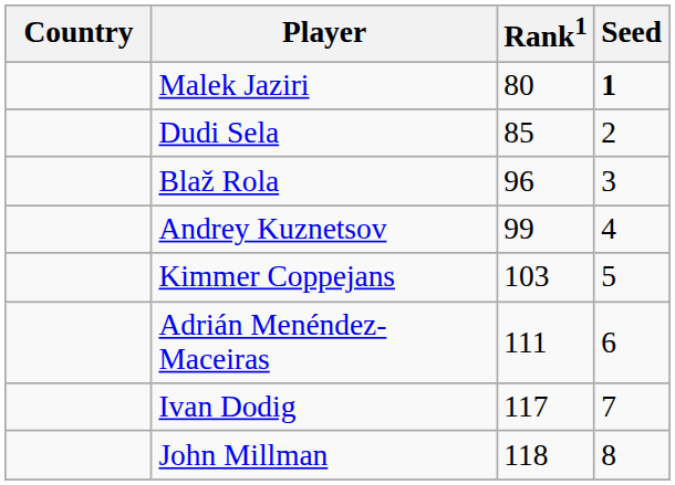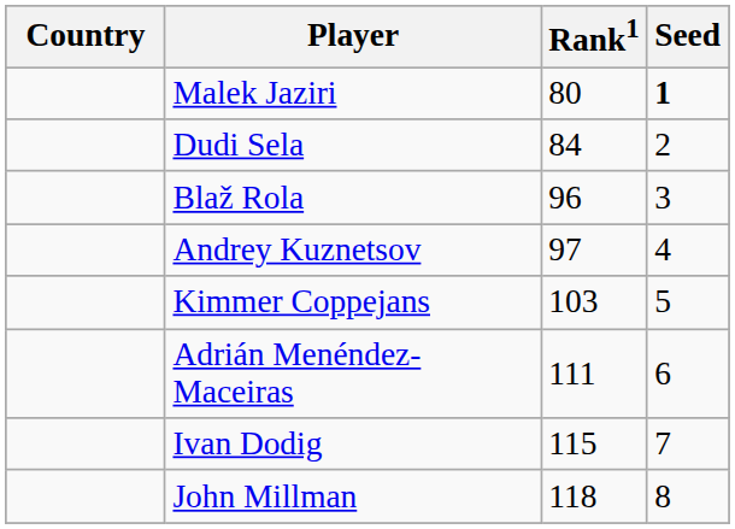Dudi Sela | Rank1: 85 -> 84
Andrey Kuznetsov | Rank1: 99 -> 97
Ivan Dodig | Rank1: 117 -> 115
